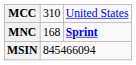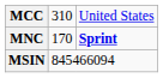MNC | column 2: 168 -> 170
